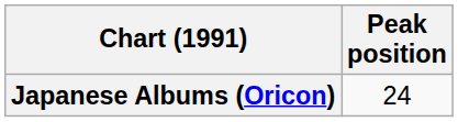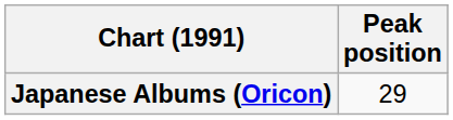Japanese Albums (Oricon) | Peak position: 24 -> 29
